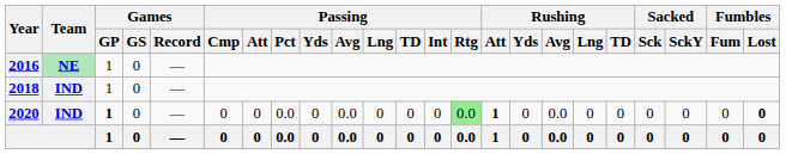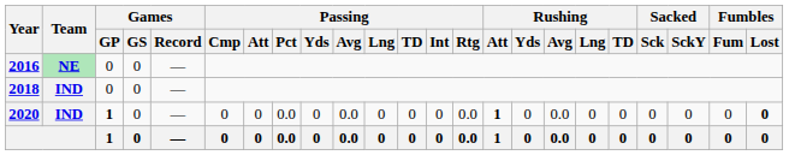2016 | Games / GP: 1 -> 0
2018 | Games / GP: 1 -> 0
2020 | Passing / Rtg: lightgreen background -> no background
